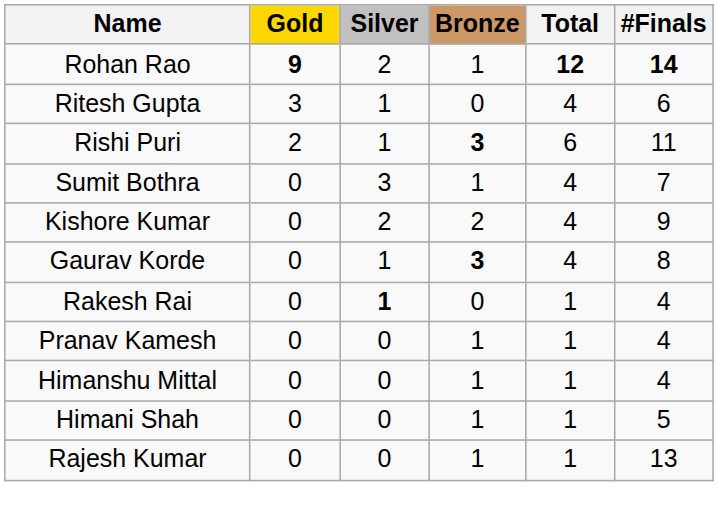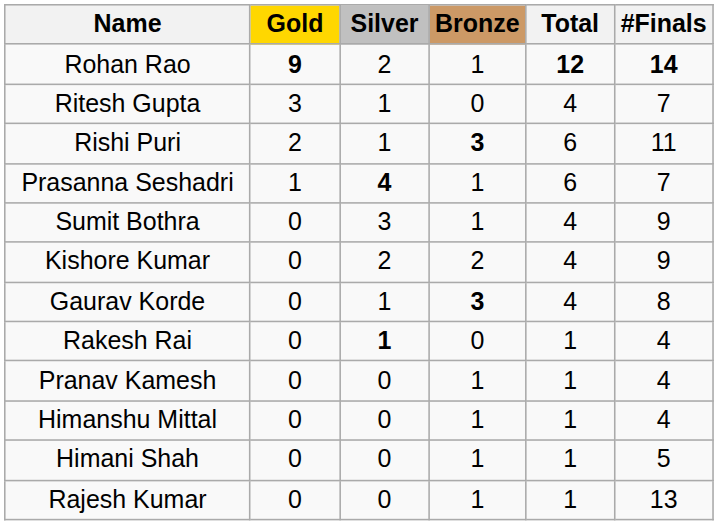Ritesh Gupta | #Finals: 6 -> 7
+ row: Prasanna Seshadri | 1 | 4 | 1 | 6 | 7
Sumit Bothra | #Finals: 7 -> 9
